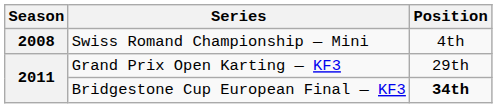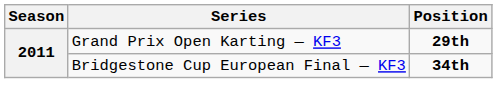- row: 2008 | Swiss Romand Championship — Mini | 4th
Grand Prix Open Karting — KF3 | Position: normal -> bold
